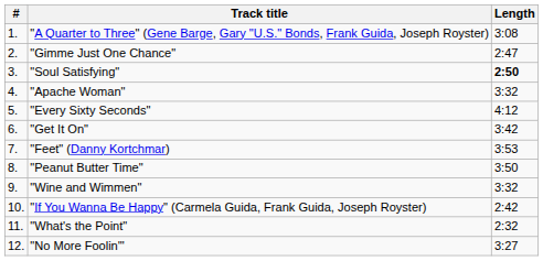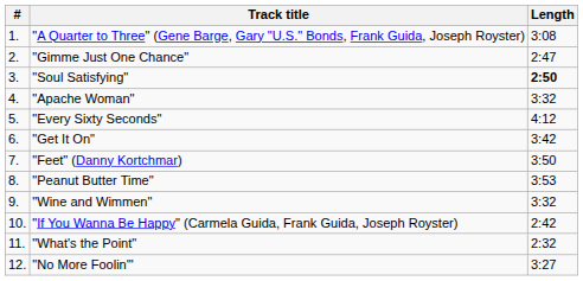"Feet" (Danny Kortchmar) | Length: 3:53 -> 3:50
"Peanut Butter Time" | Length: 3:50 -> 3:53
